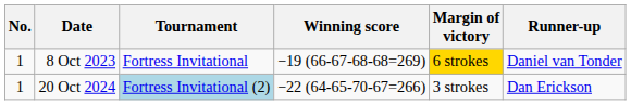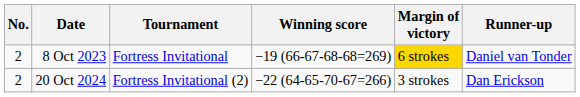8 Oct 2023 | No.: 1 -> 2
20 Oct 2024 | No.: 1 -> 2
20 Oct 2024 | Tournament: lightblue background -> no background
